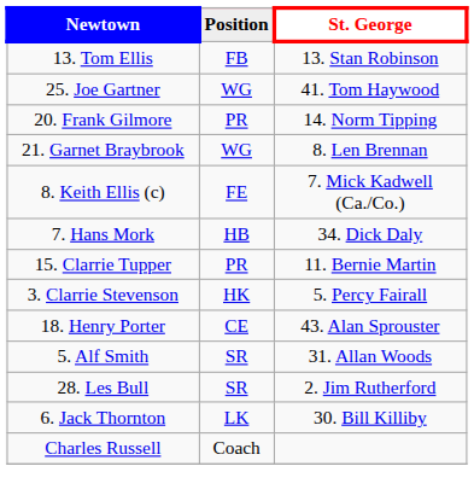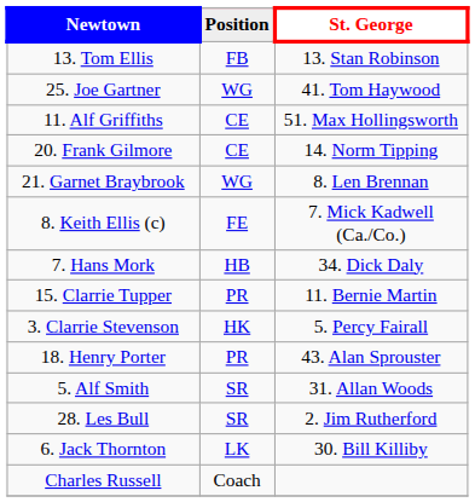+ row: 11. Alf Griffiths | CE | 51. Max Hollingsworth
20. Frank Gilmore | Position: PR -> CE
18. Henry Porter | Position: CE -> PR
